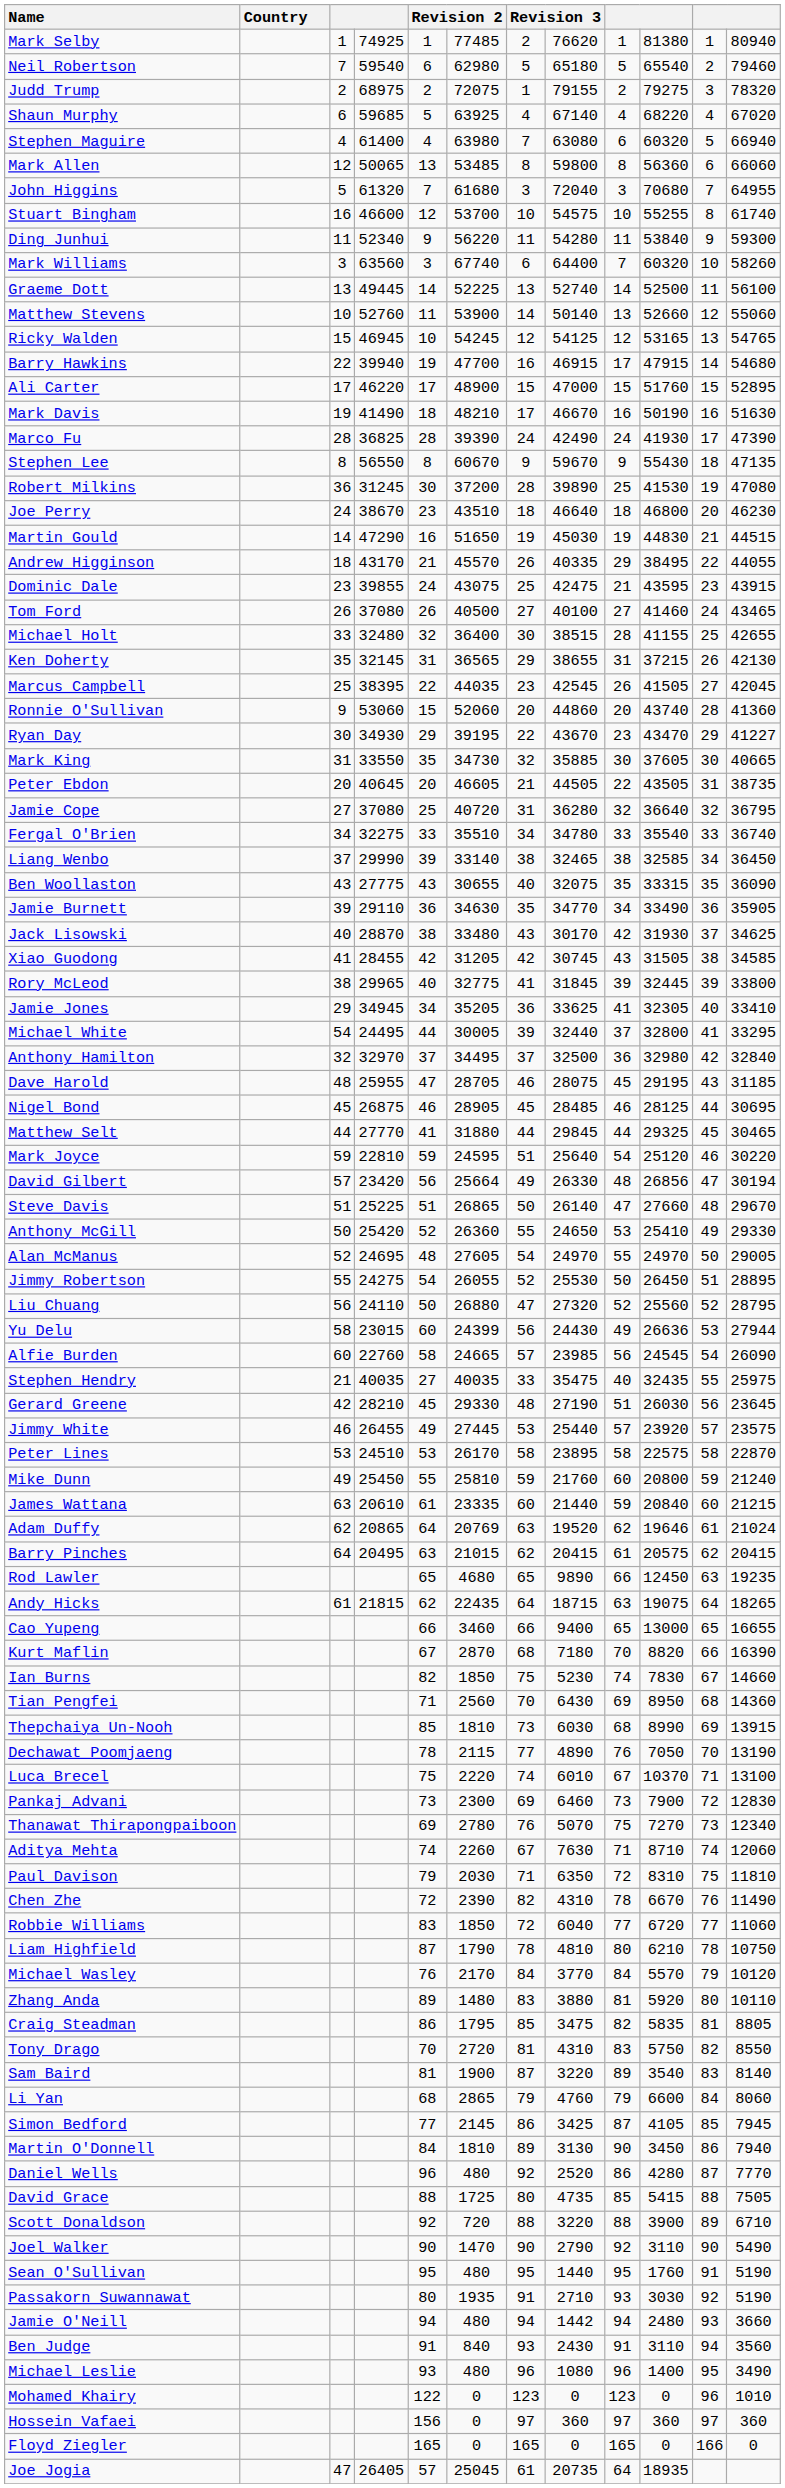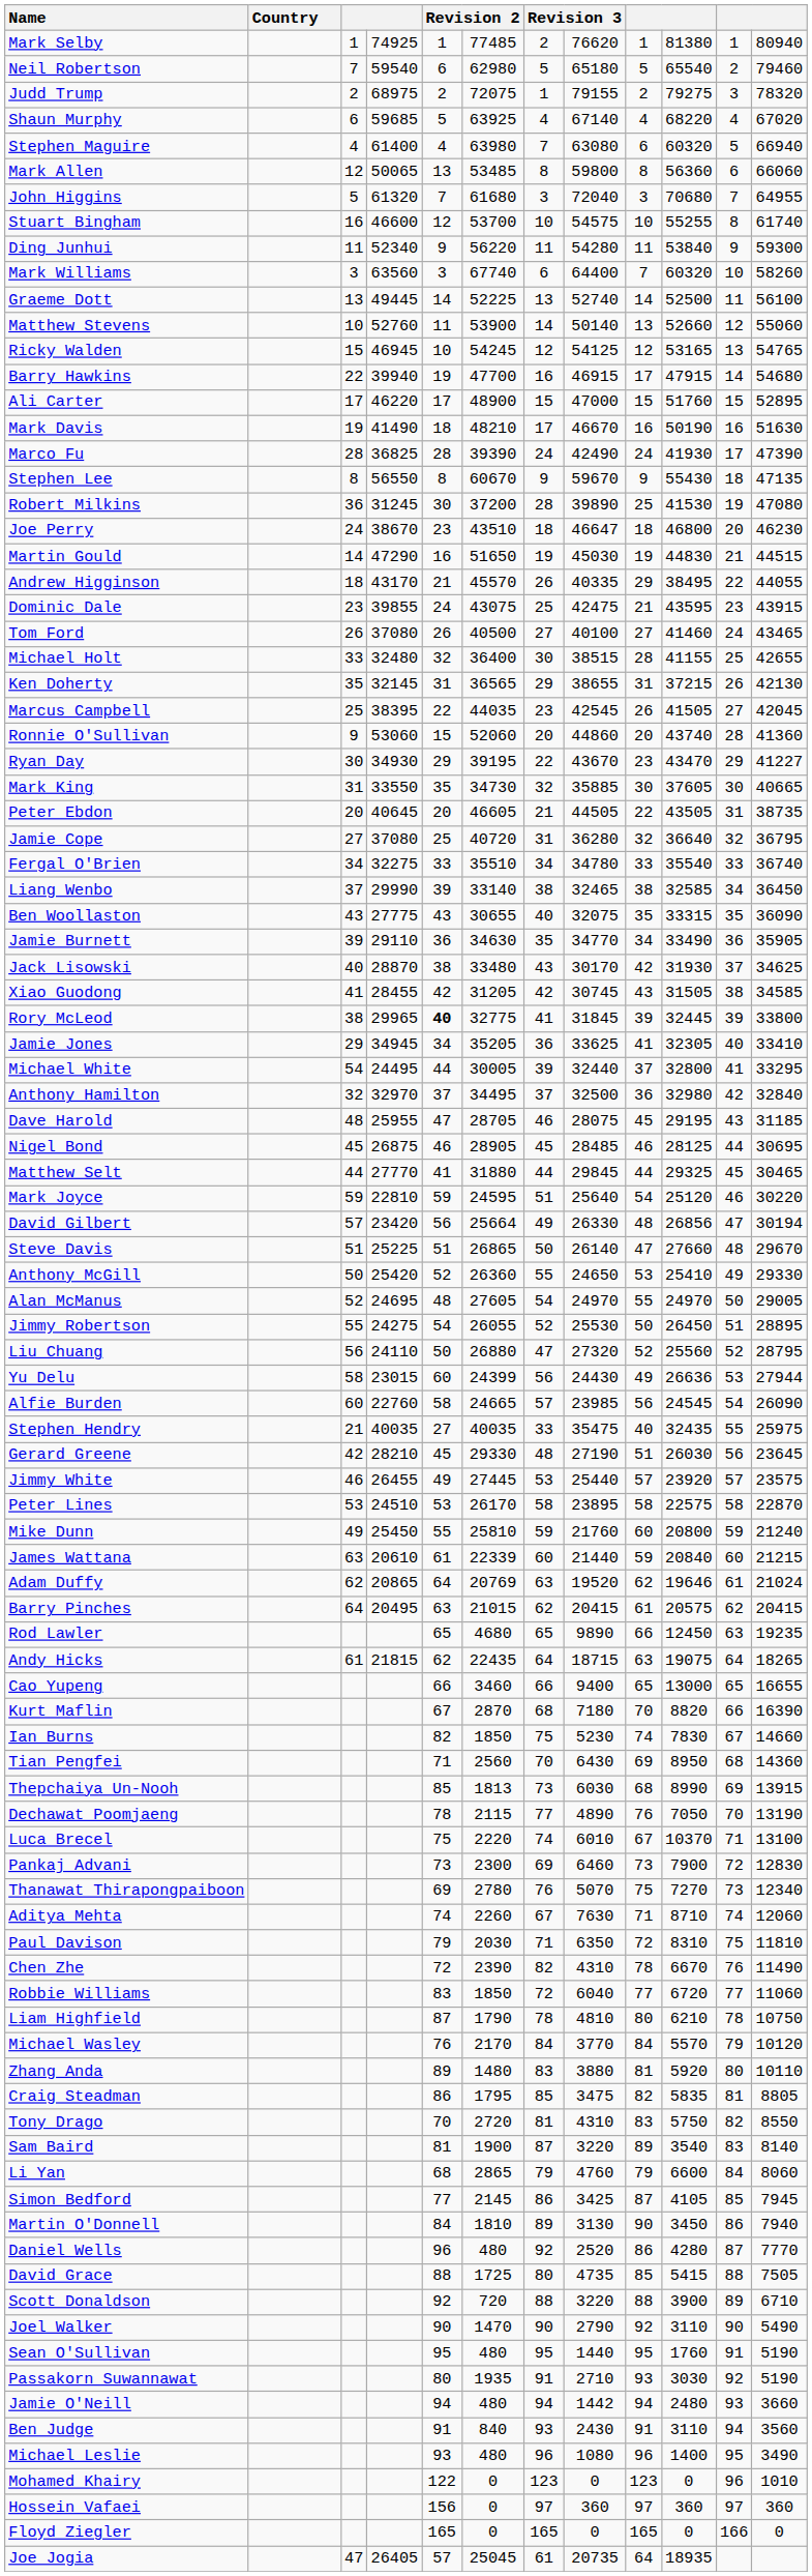Joe Perry | column 8: 46640 -> 46647
Rory McLeod | column 5: normal -> bold
James Wattana | column 6: 23335 -> 22339
Thepchaiya Un-Nooh | column 6: 1810 -> 1813
